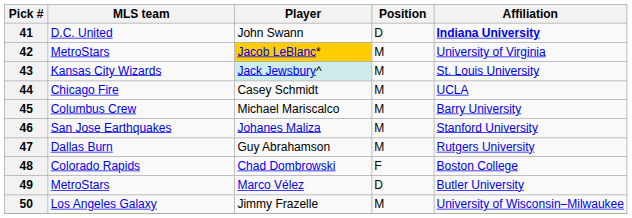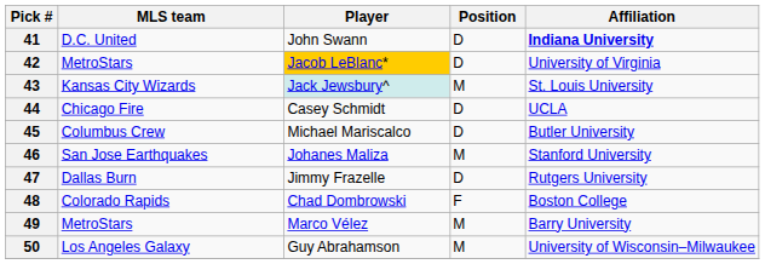42 | Position: M -> D
44 | Position: M -> D
45 | Position: M -> D
45 | Affiliation: Barry University -> Butler University
47 | Player: Guy Abrahamson -> Jimmy Frazelle
47 | Position: M -> D
49 | Position: D -> M
49 | Affiliation: Butler University -> Barry University
50 | Player: Jimmy Frazelle -> Guy Abrahamson
